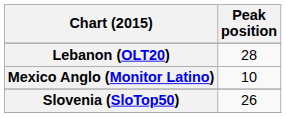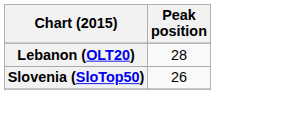- row: Mexico Anglo (Monitor Latino) | 10
